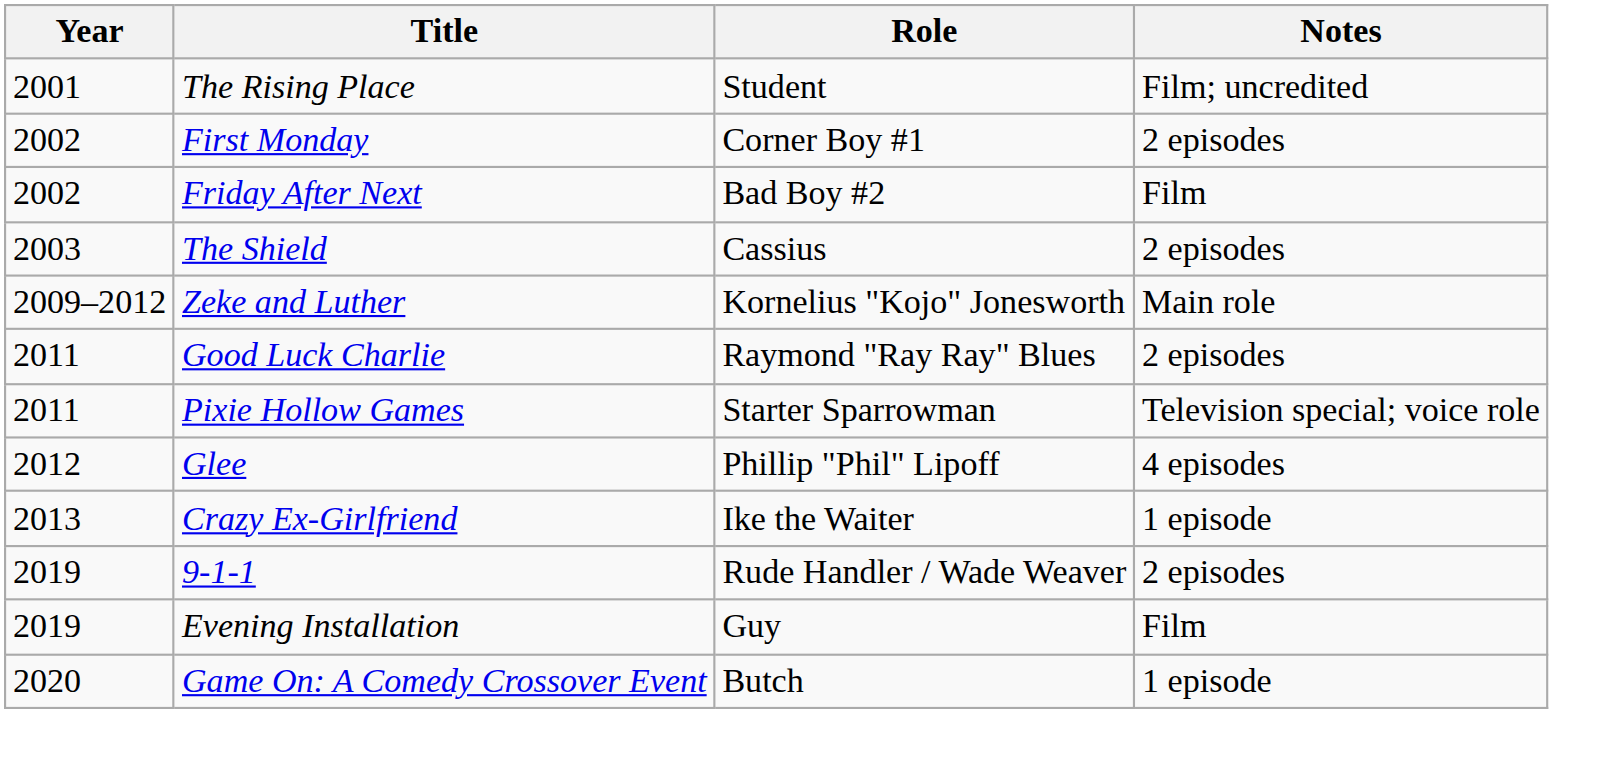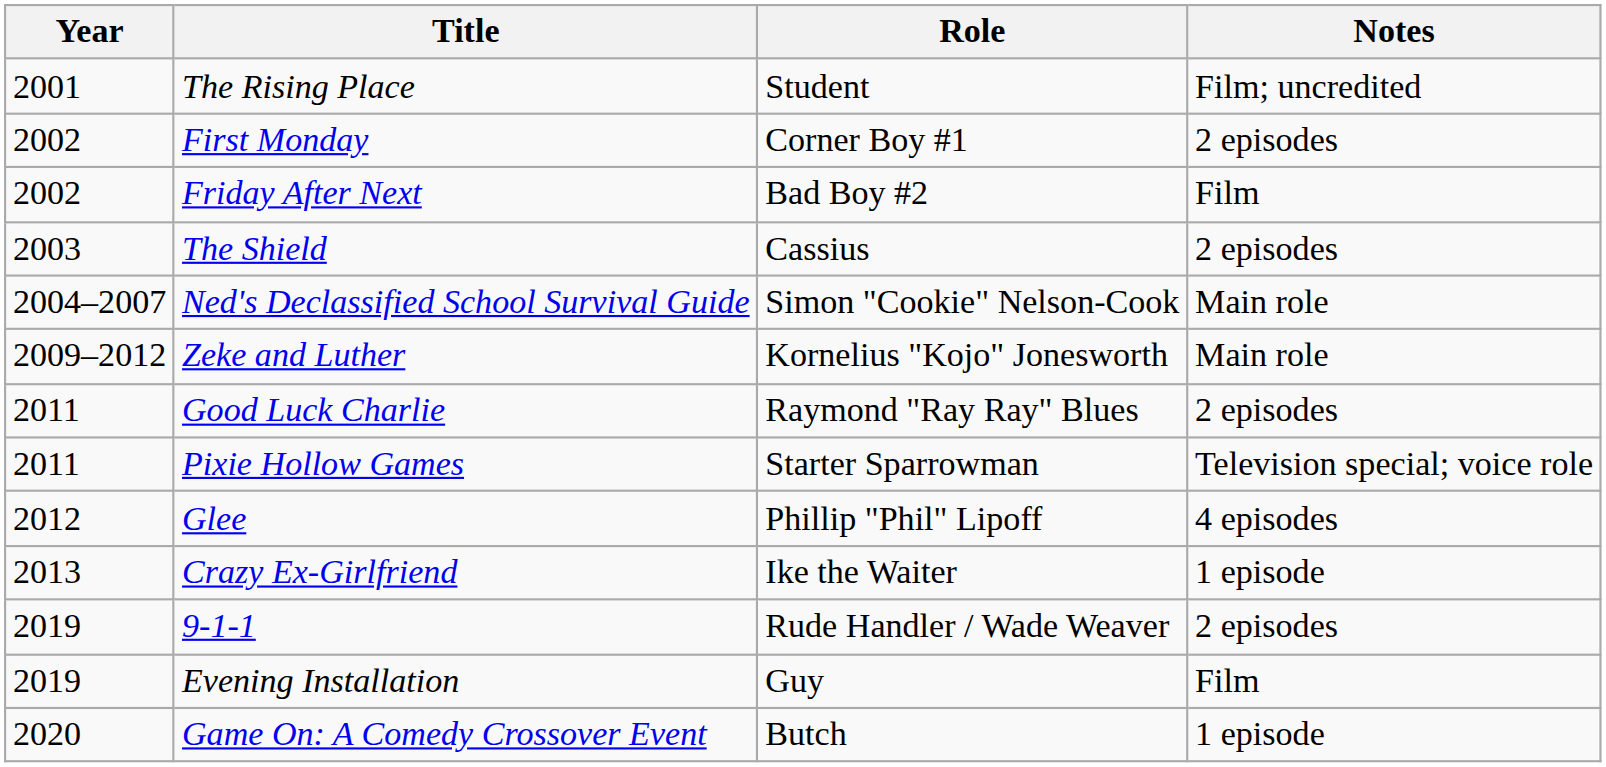+ row: 2004–2007 | Ned's Declassified School Survival Guide | Simon "Cookie" Nelson-Cook | Main role
